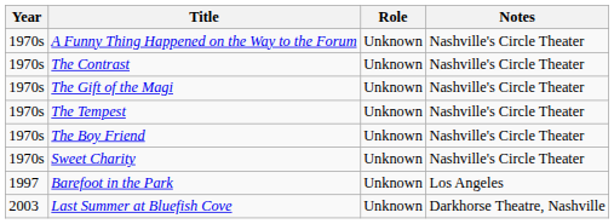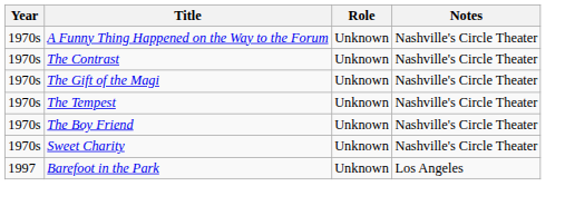- row: 2003 | Last Summer at Bluefish Cove | Unknown | Darkhorse Theatre, Nashville
